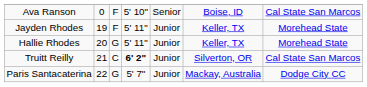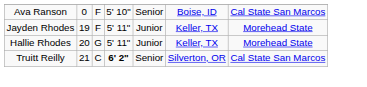Truitt Reilly | column 5: Junior -> Senior
- row: Paris Santacaterina | 22 | G | 5' 7" | Junior | Mackay, Australia | Dodge City CC
